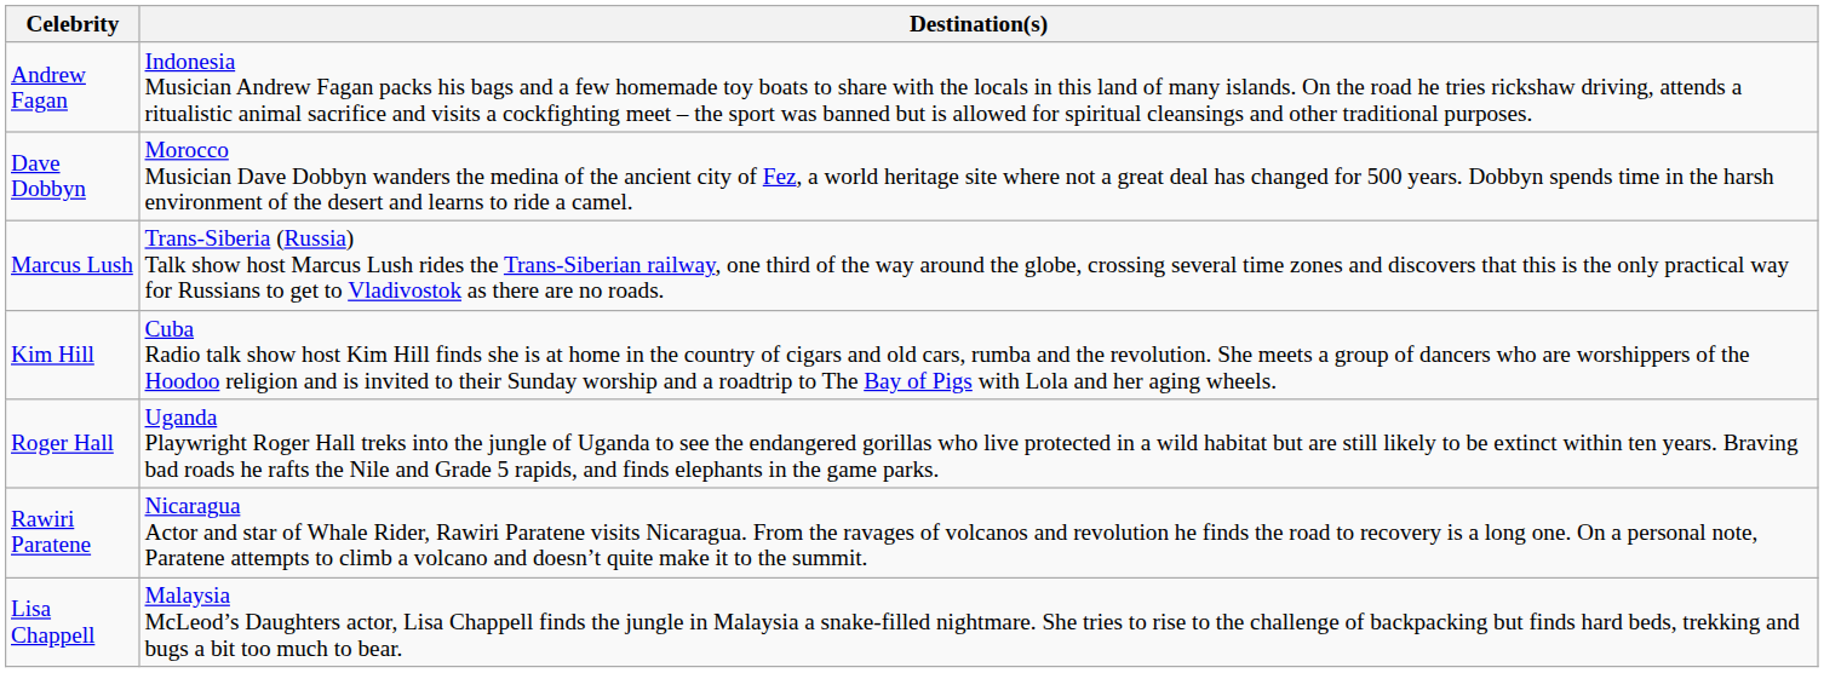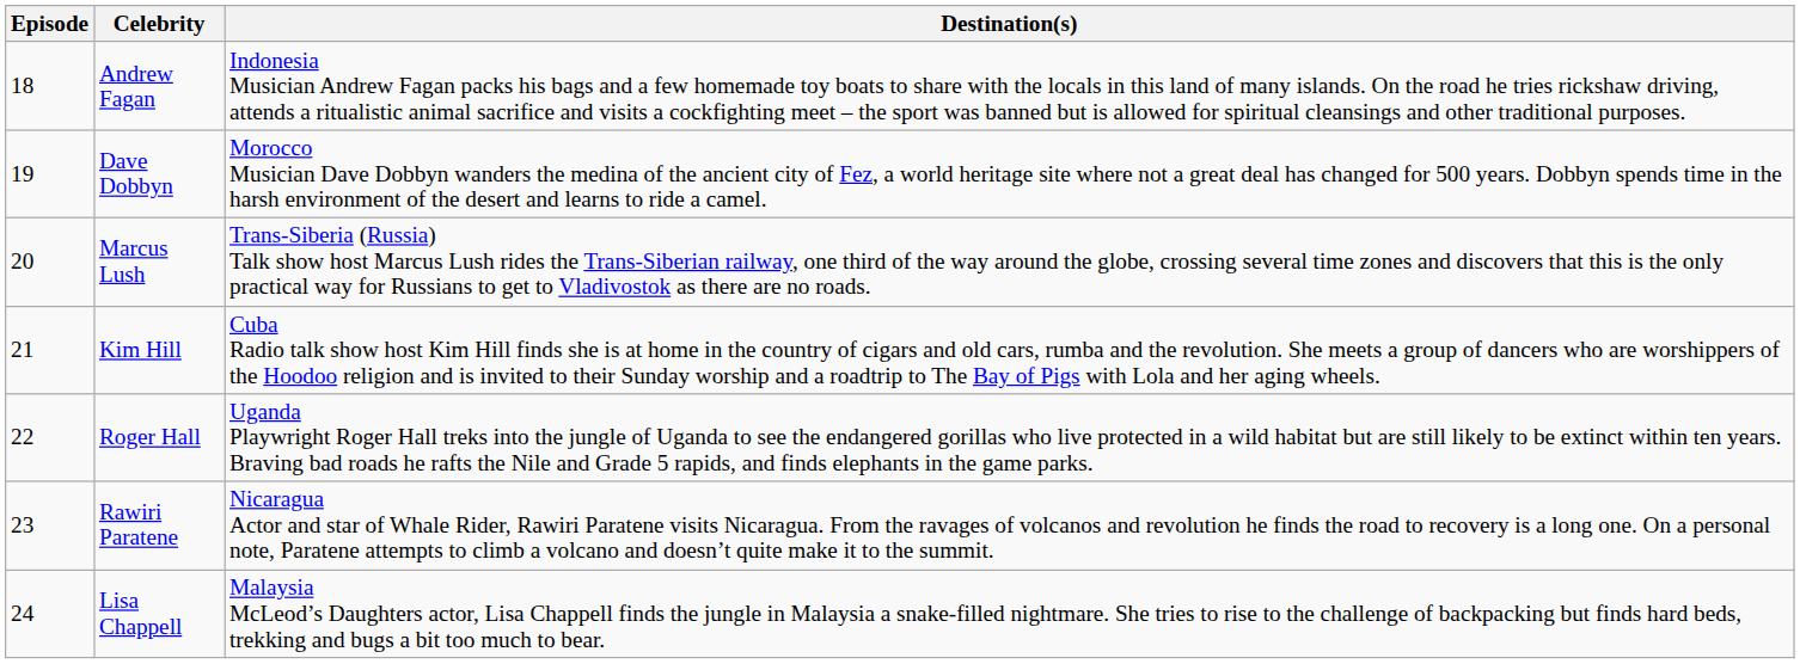+ column: Episode | 18 | 19 | 20 | 21 | 22 | 23 | 24
